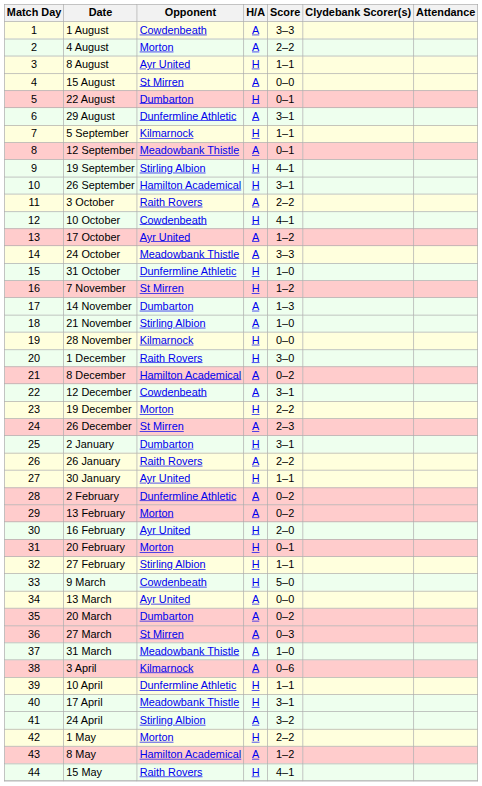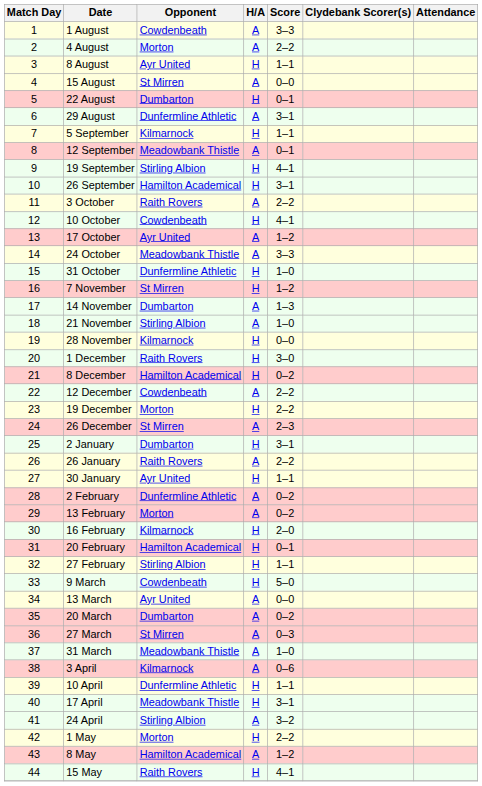8 December | H/A: A -> H
12 December | Score: 3–1 -> 2–2
16 February | Opponent: Ayr United -> Kilmarnock
20 February | Opponent: Morton -> Hamilton Academical
